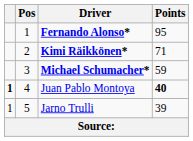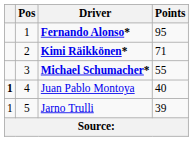Michael Schumacher* | Points: 59 -> 55
Juan Pablo Montoya | Points: bold -> normal
